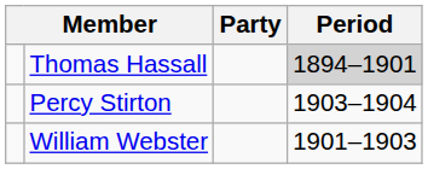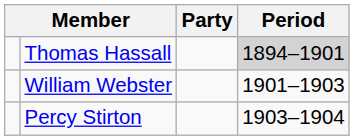rows swapped: William Webster <-> Percy Stirton
